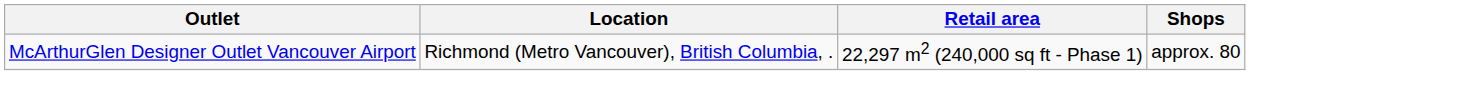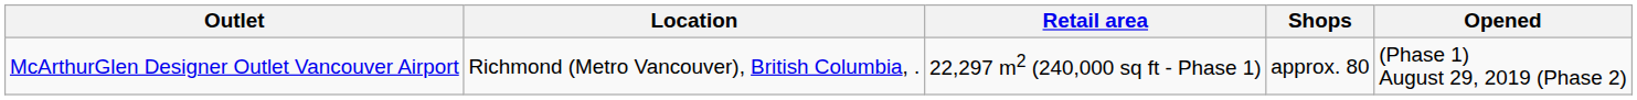+ column: Opened | (Phase 1) August 29, 2019 (Phase 2)
